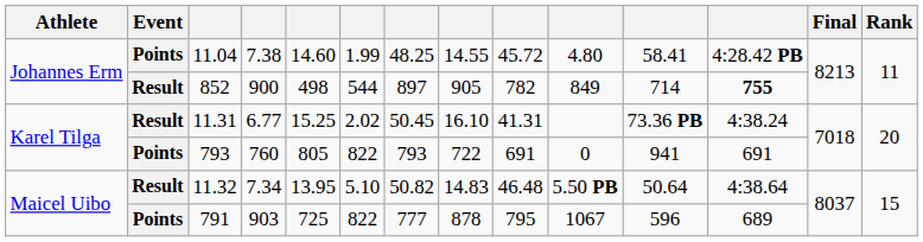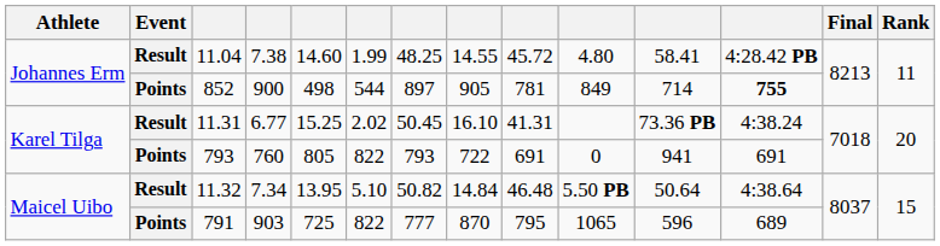11.04 | Event: Points -> Result
852 | Event: Result -> Points
852 | column 9: 782 -> 781
11.32 | column 8: 14.83 -> 14.84
791 | column 8: 878 -> 870
791 | column 10: 1067 -> 1065
